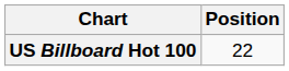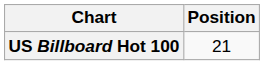US Billboard Hot 100 | Position: 22 -> 21
